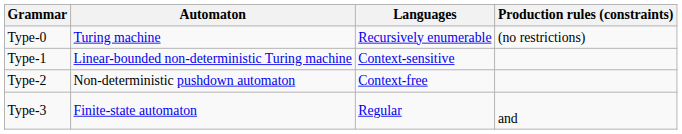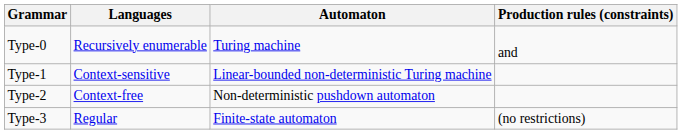columns swapped: Languages <-> Automaton
Type-0 | Production rules (constraints): (no restrictions) -> and
Type-3 | Production rules (constraints): and -> (no restrictions)
